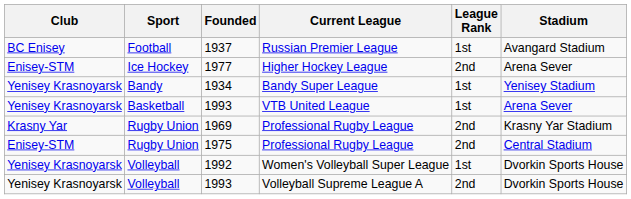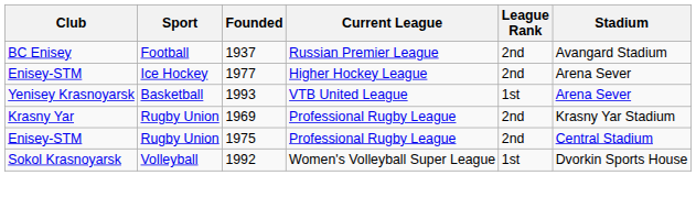1937 | League Rank: 1st -> 2nd
- row: Yenisey Krasnoyarsk | Bandy | 1934 | Bandy Super League | 1st | Yenisey Stadium
1992 | Club: Yenisey Krasnoyarsk -> Sokol Krasnoyarsk
- row: Yenisey Krasnoyarsk | Volleyball | 1993 | Volleyball Supreme League A | 2nd | Dvorkin Sports House
